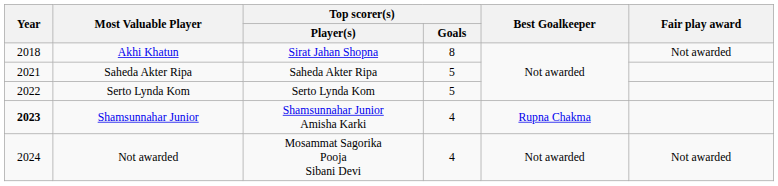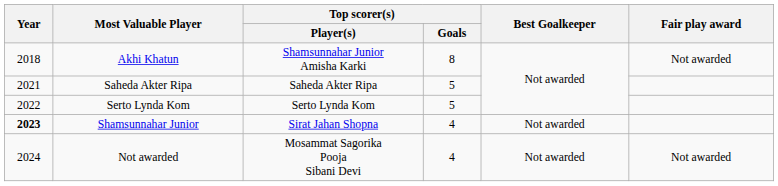Akhi Khatun | Top scorer(s) / Player(s): Sirat Jahan Shopna -> Shamsunnahar Junior Amisha Karki
Shamsunnahar Junior | Top scorer(s) / Player(s): Shamsunnahar Junior Amisha Karki -> Sirat Jahan Shopna
Shamsunnahar Junior | Best Goalkeeper: Rupna Chakma -> Not awarded
